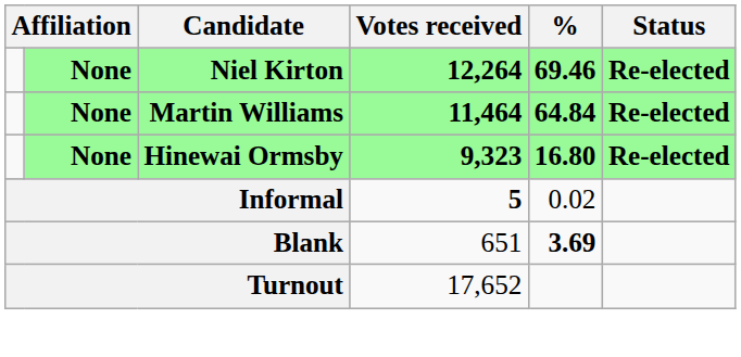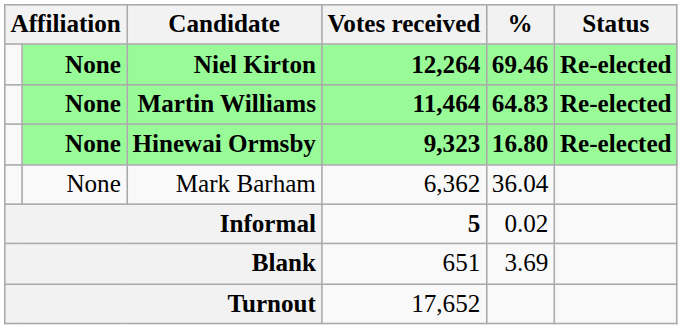Martin Williams | %: 64.84 -> 64.83
+ row: None | Mark Barham | 6,362 | 36.04
Blank | %: bold -> normal
